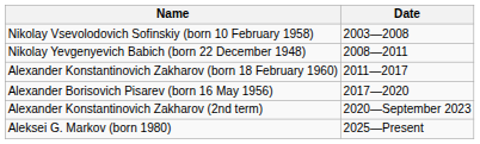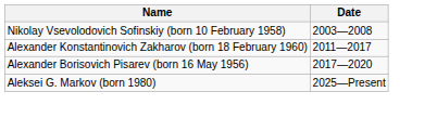- row: Nikolay Yevgenyevich Babich (born 22 December 1948) | 2008—2011
- row: Alexander Konstantinovich Zakharov (2nd term) | 2020—September 2023
